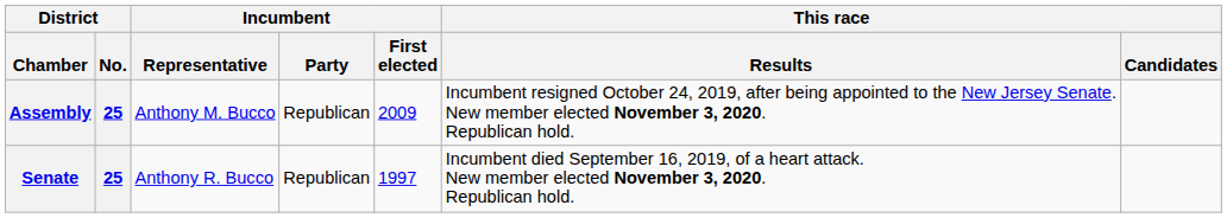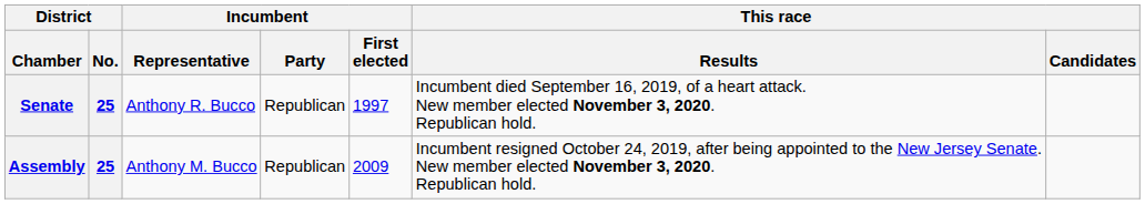rows swapped: Senate <-> Assembly
